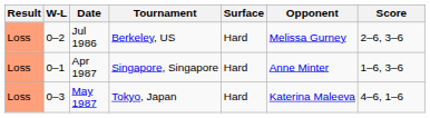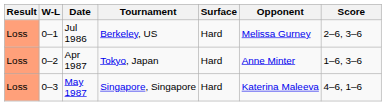Jul 1986 | W-L: 0–2 -> 0–1
Apr 1987 | W-L: 0–1 -> 0–2
Apr 1987 | Tournament: Singapore, Singapore -> Tokyo, Japan
May 1987 | Tournament: Tokyo, Japan -> Singapore, Singapore
